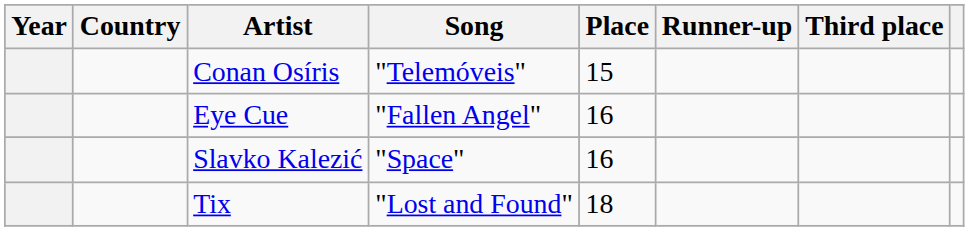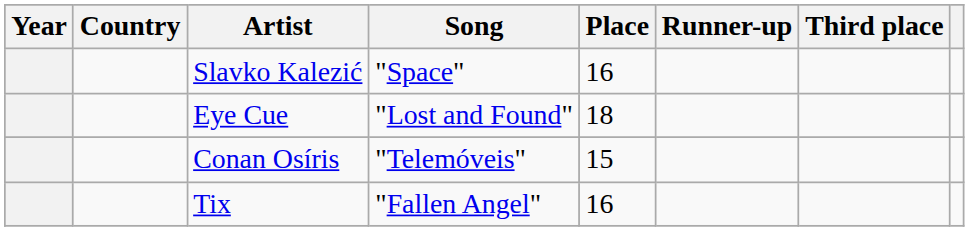rows swapped: Slavko Kalezić <-> Conan Osíris
Eye Cue | Song: "Fallen Angel" -> "Lost and Found"
Eye Cue | Place: 16 -> 18
Tix | Song: "Lost and Found" -> "Fallen Angel"
Tix | Place: 18 -> 16
